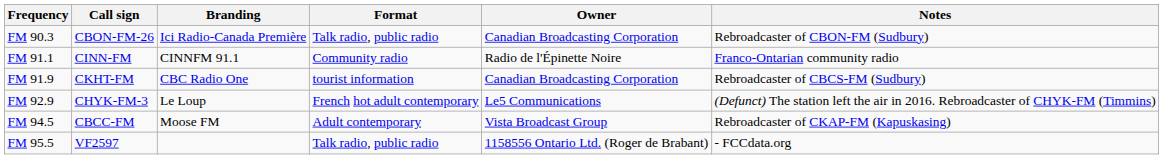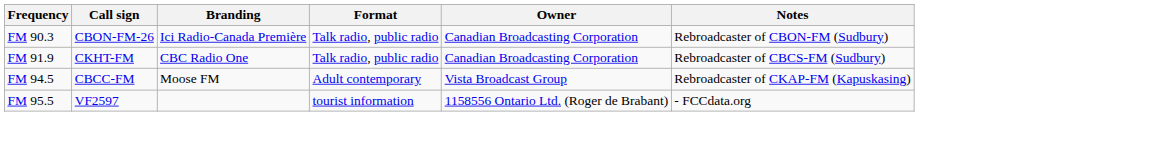- row: FM 91.1 | CINN-FM | CINNFM 91.1 | Community radio | Radio de l'Épinette Noire | Franco-Ontarian community radio
FM 91.9 | Format: tourist information -> Talk radio, public radio
- row: FM 92.9 | CHYK-FM-3 | Le Loup | French hot adult contemporary | Le5 Communications | (Defunct) The station left the air in 2016. Rebroadcaster of CHYK-FM (Timmins)
FM 95.5 | Format: Talk radio, public radio -> tourist information
